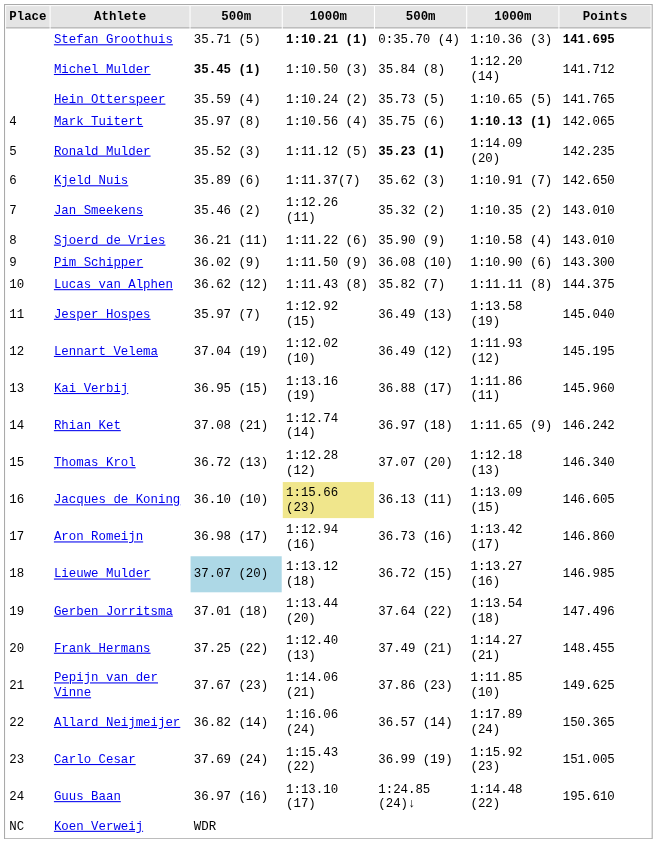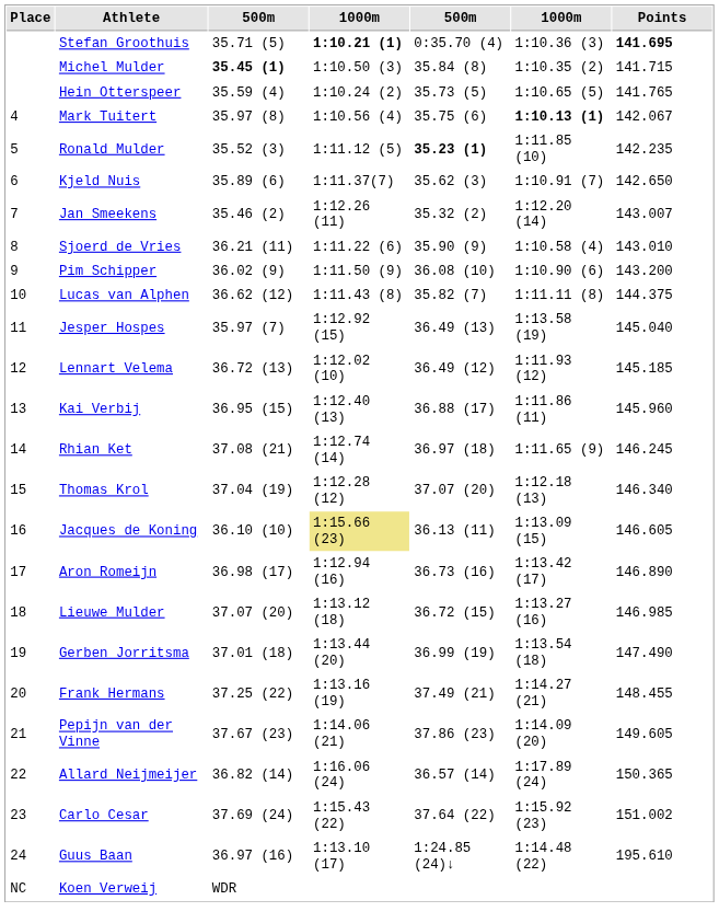Michel Mulder | column 6: 1:12.20 (14) -> 1:10.35 (2)
Michel Mulder | Points: 141.712 -> 141.715
Mark Tuitert | Points: 142.065 -> 142.067
Ronald Mulder | column 6: 1:14.09 (20) -> 1:11.85 (10)
Jan Smeekens | column 6: 1:10.35 (2) -> 1:12.20 (14)
Jan Smeekens | Points: 143.010 -> 143.007
Pim Schipper | Points: 143.300 -> 143.200
Lennart Velema | column 3: 37.04 (19) -> 36.72 (13)
Lennart Velema | Points: 145.195 -> 145.185
Kai Verbij | column 4: 1:13.16 (19) -> 1:12.40 (13)
Rhian Ket | Points: 146.242 -> 146.245
Thomas Krol | column 3: 36.72 (13) -> 37.04 (19)
Aron Romeijn | Points: 146.860 -> 146.890
Lieuwe Mulder | column 3: lightblue background -> no background
Gerben Jorritsma | column 5: 37.64 (22) -> 36.99 (19)
Gerben Jorritsma | Points: 147.496 -> 147.490
Frank Hermans | column 4: 1:12.40 (13) -> 1:13.16 (19)
Pepijn van der Vinne | column 6: 1:11.85 (10) -> 1:14.09 (20)
Pepijn van der Vinne | Points: 149.625 -> 149.605
Carlo Cesar | column 5: 36.99 (19) -> 37.64 (22)
Carlo Cesar | Points: 151.005 -> 151.002
